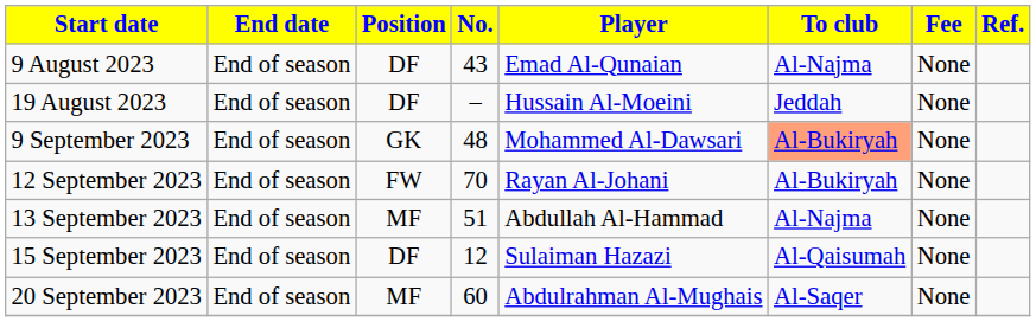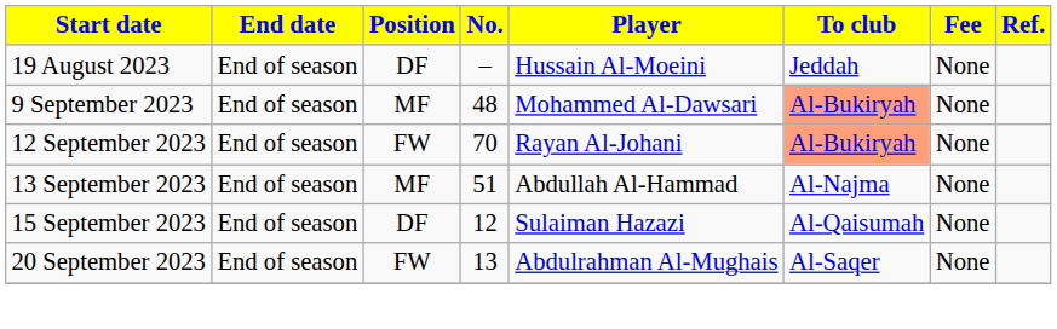- row: 9 August 2023 | End of season | DF | 43 | Emad Al-Qunaian | Al-Najma | None
9 September 2023 | Position: GK -> MF
12 September 2023 | To club: no background -> lightsalmon background
20 September 2023 | Position: MF -> FW
20 September 2023 | No.: 60 -> 13
